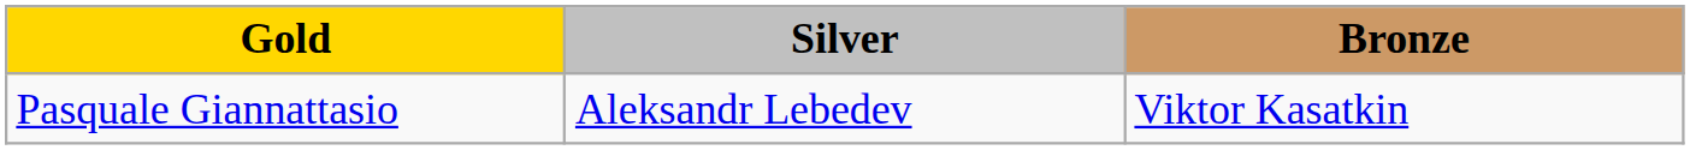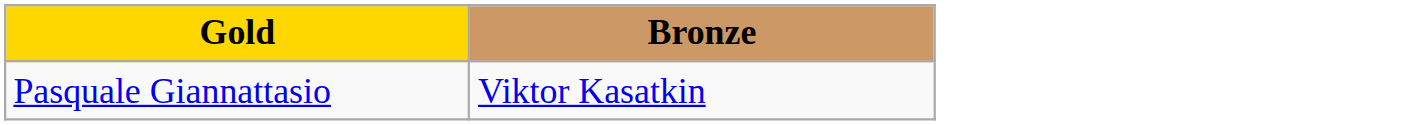- column: Silver | Aleksandr Lebedev
